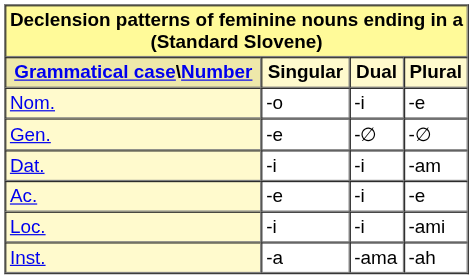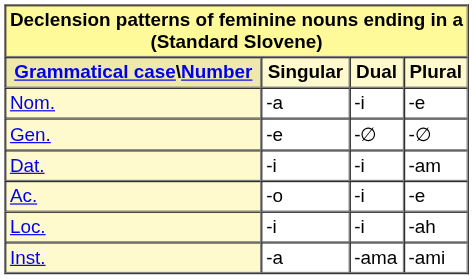Nom. | Singular: -o -> -a
Ac. | Singular: -e -> -o
Loc. | Plural: -ami -> -ah
Inst. | Plural: -ah -> -ami
